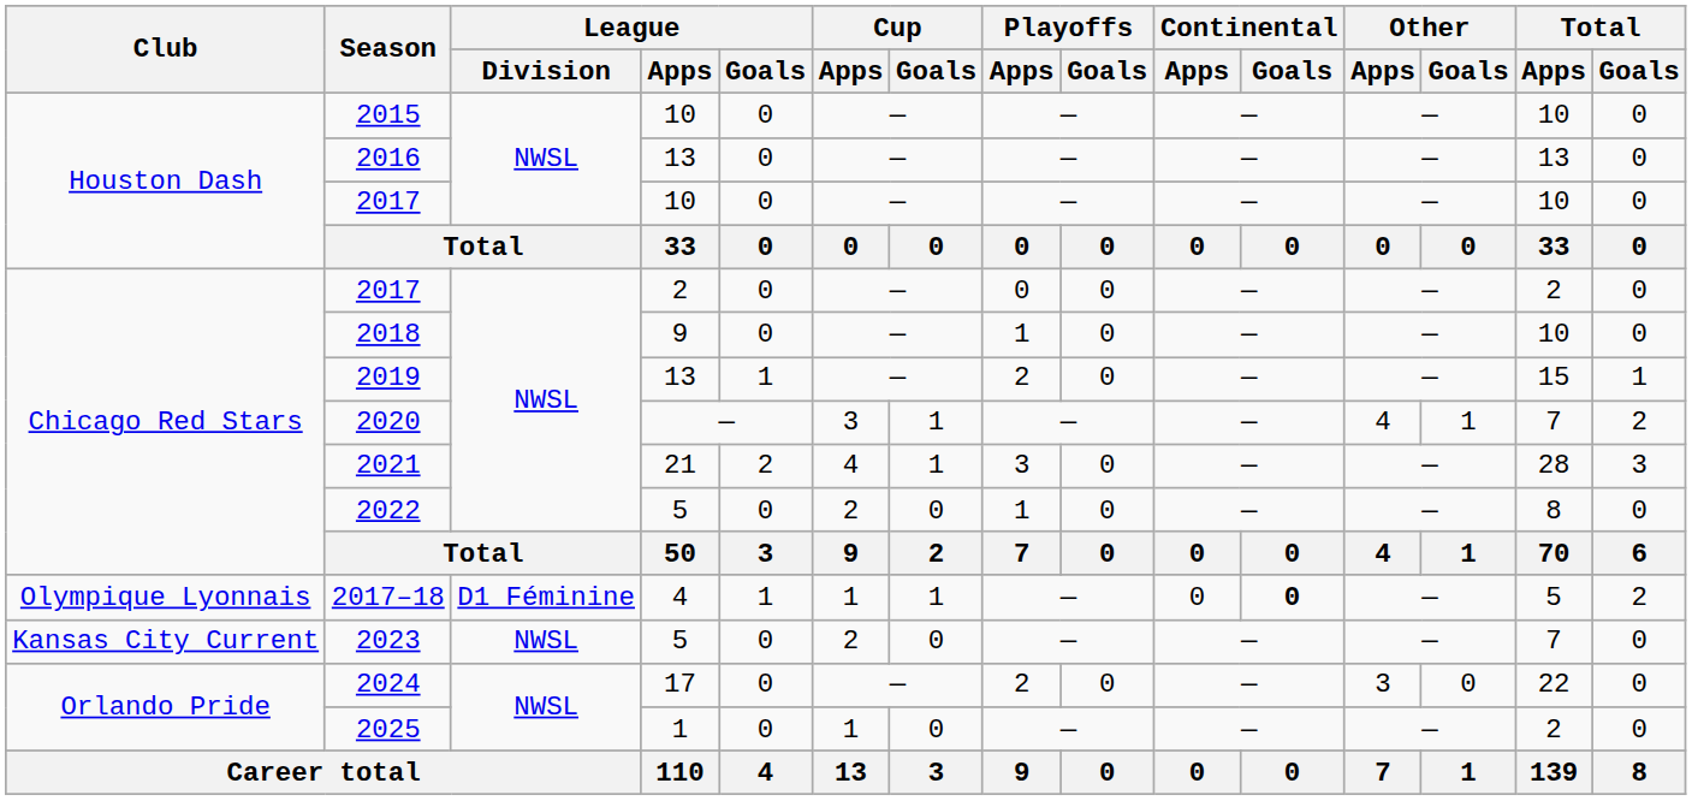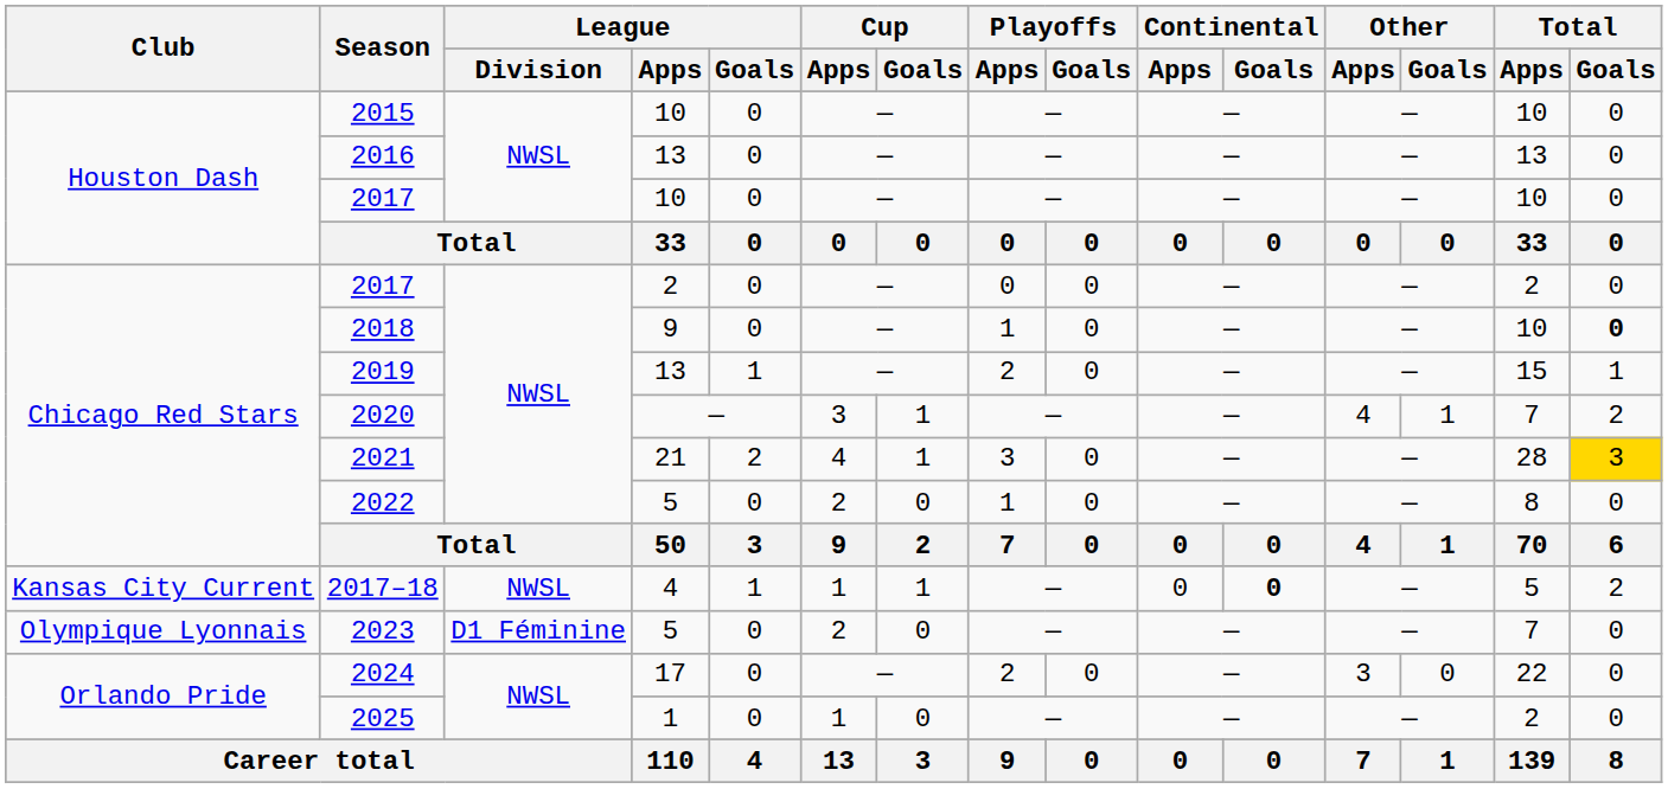2018 | Total / Goals: normal -> bold
2021 | Total / Goals: no background -> gold background
2017–18 | Club: Olympique Lyonnais -> Kansas City Current
2017–18 | League / Division: D1 Féminine -> NWSL
2023 | Club: Kansas City Current -> Olympique Lyonnais
2023 | League / Division: NWSL -> D1 Féminine
